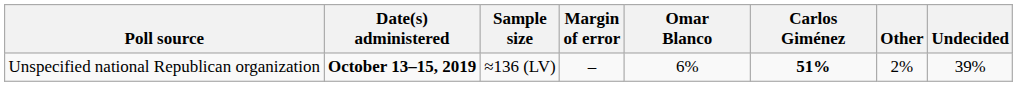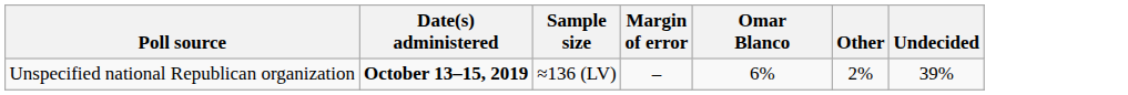- column: Carlos Giménez | 51%
